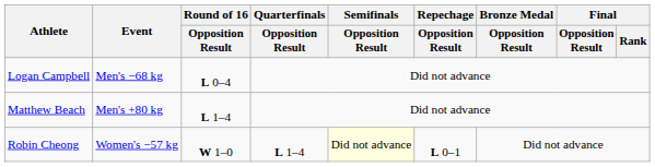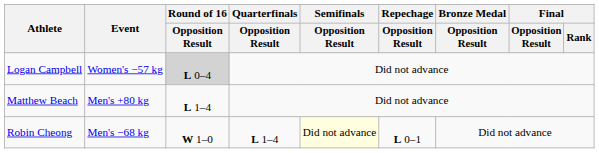Logan Campbell | Event: Men's −68 kg -> Women's −57 kg
Logan Campbell | Round of 16 / Opposition Result: no background -> lightgrey background
Robin Cheong | Event: Women's −57 kg -> Men's −68 kg
